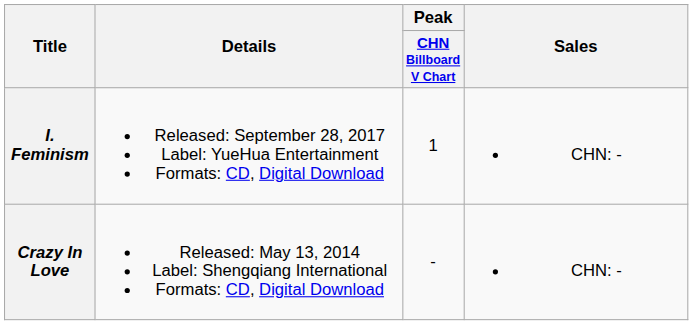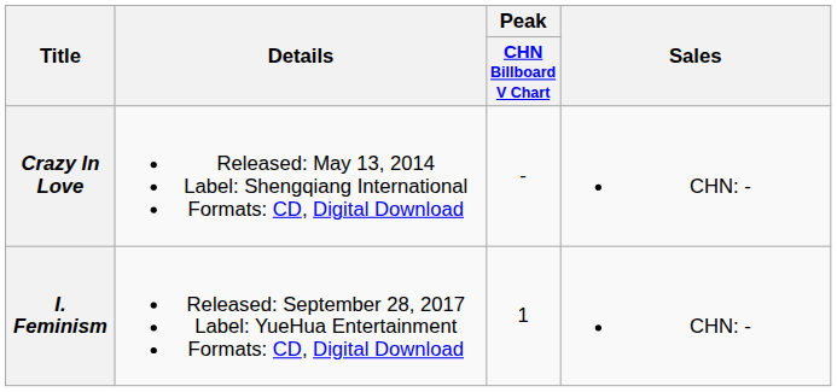rows swapped: Crazy In Love <-> I. Feminism
